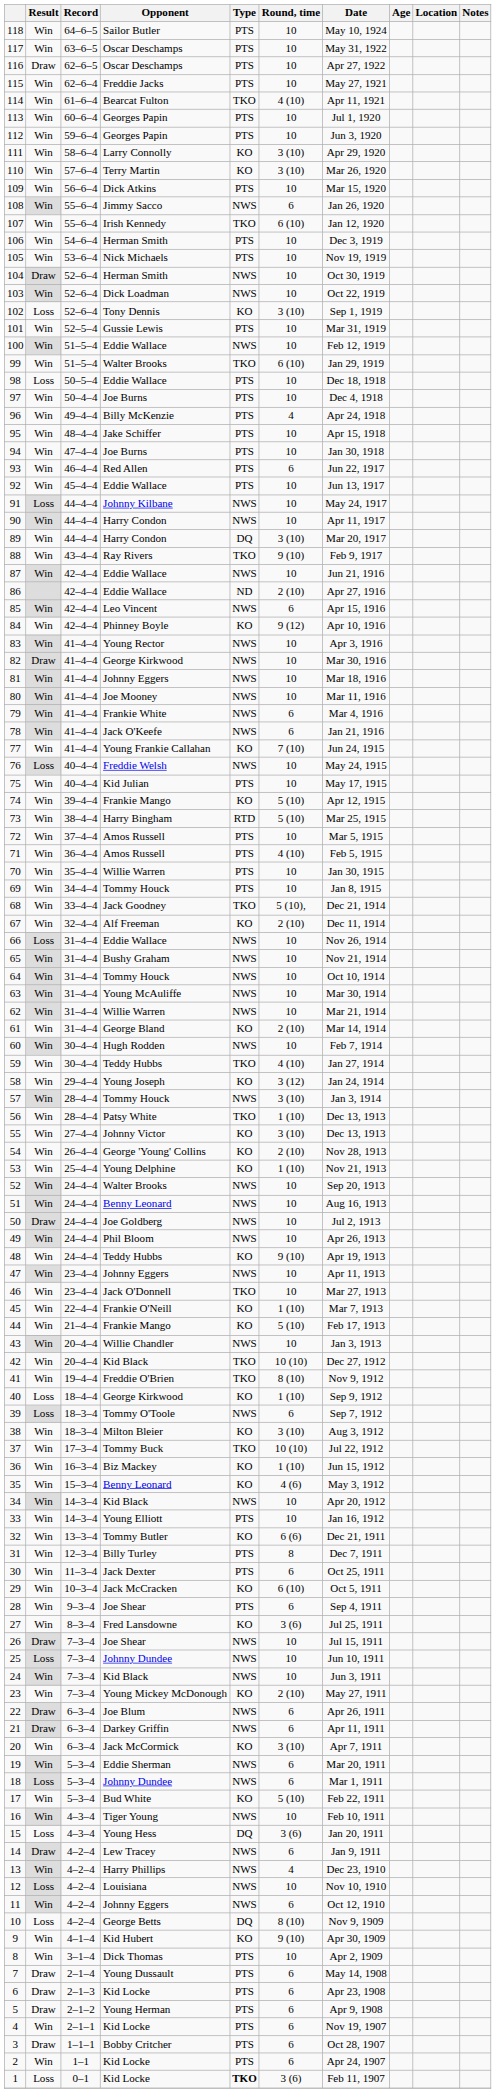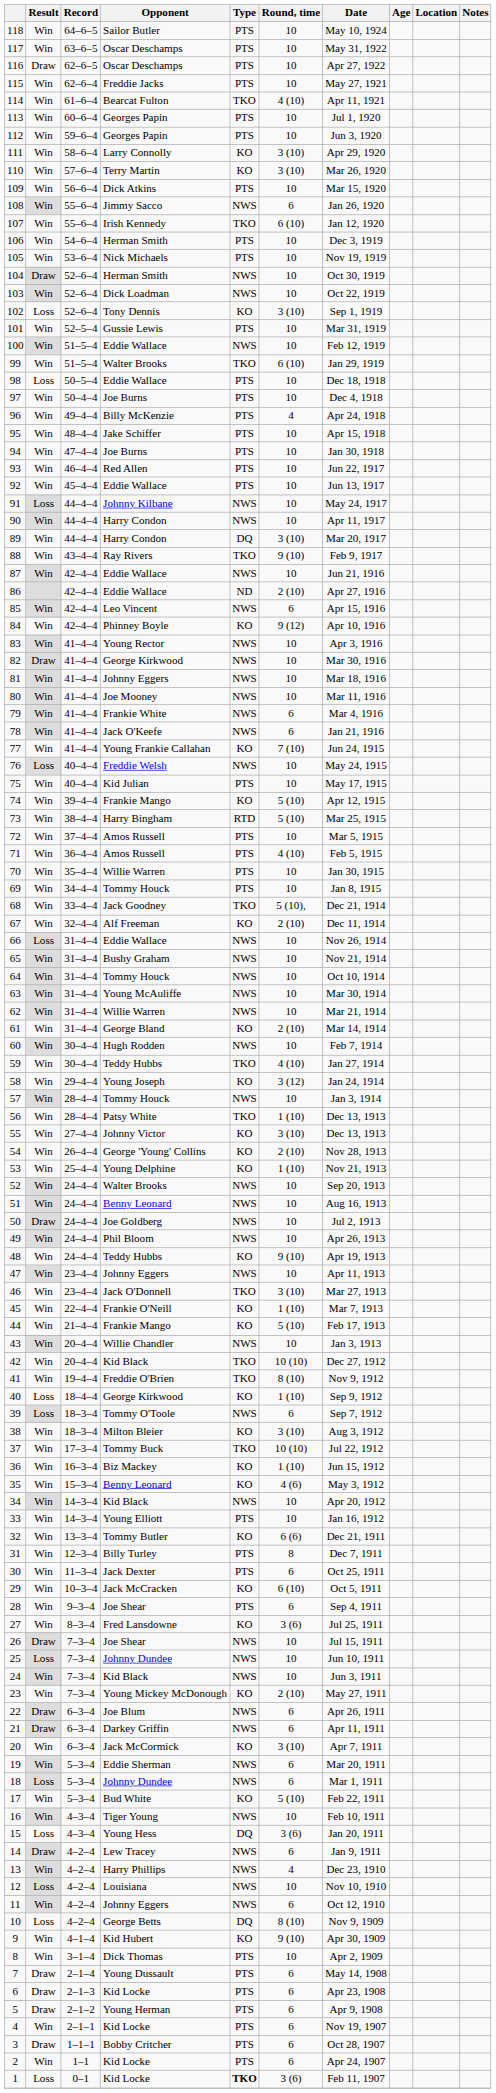93 | Round, time: 6 -> 10
57 | Round, time: 3 (10) -> 10
46 | Round, time: 10 -> 3 (10)
